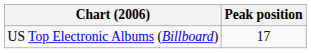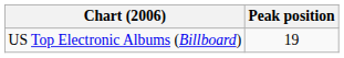US Top Electronic Albums (Billboard) | Peak position: 17 -> 19
